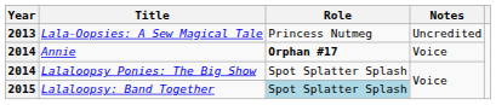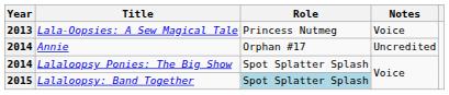Lala-Oopsies: A Sew Magical Tale | Notes: Uncredited -> Voice
Annie | Role: bold -> normal
Annie | Notes: Voice -> Uncredited
